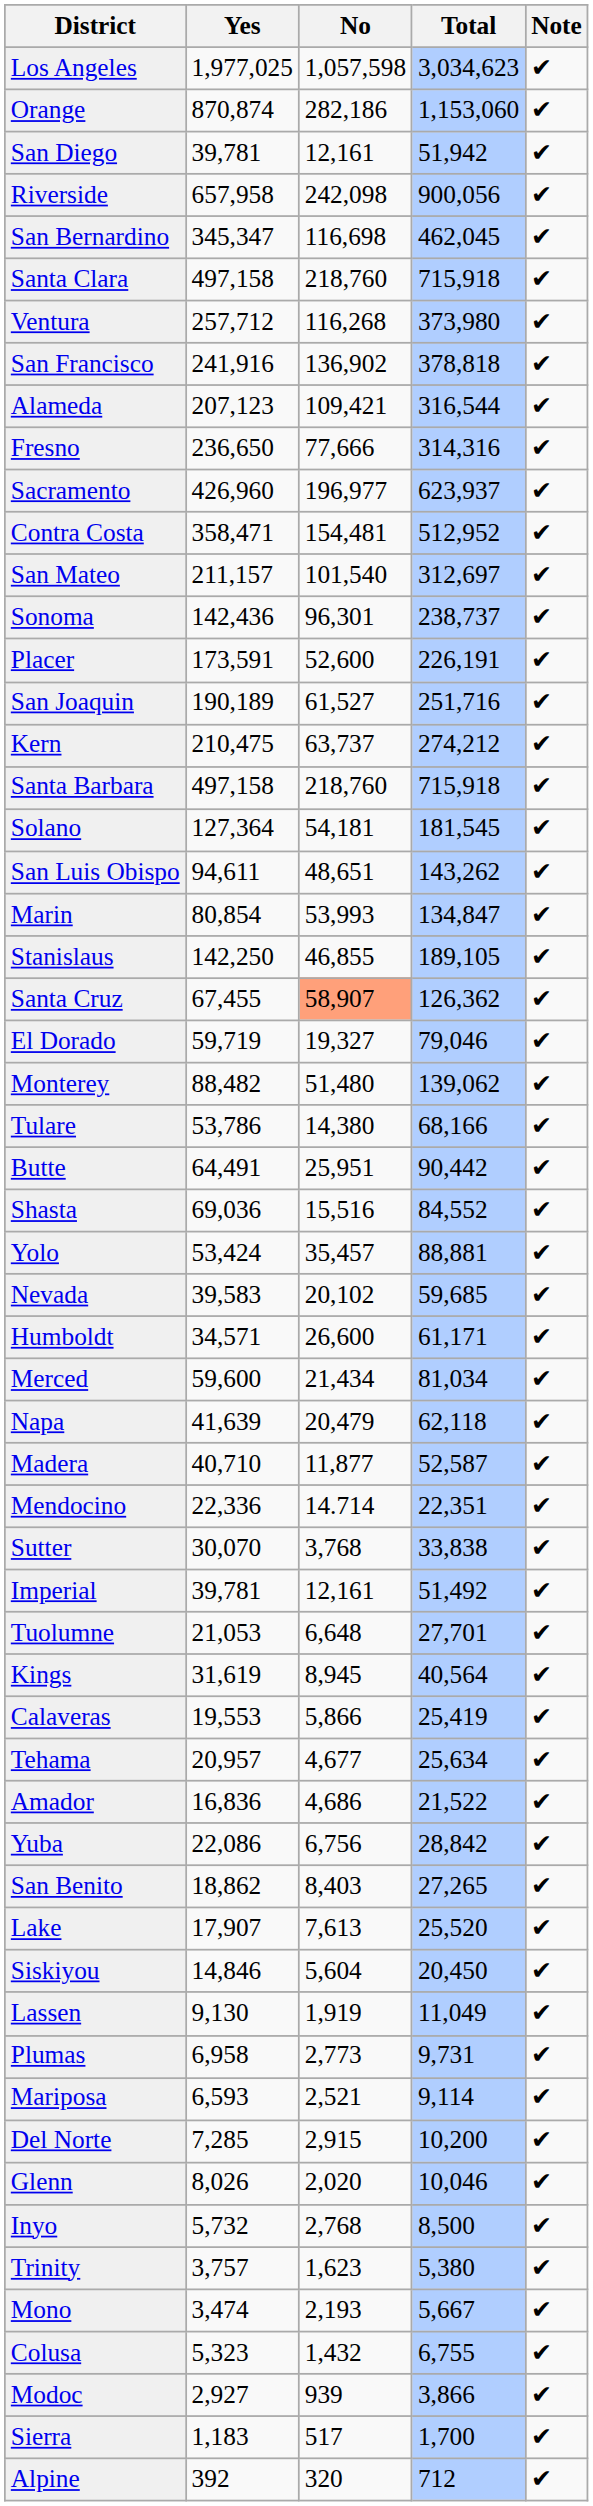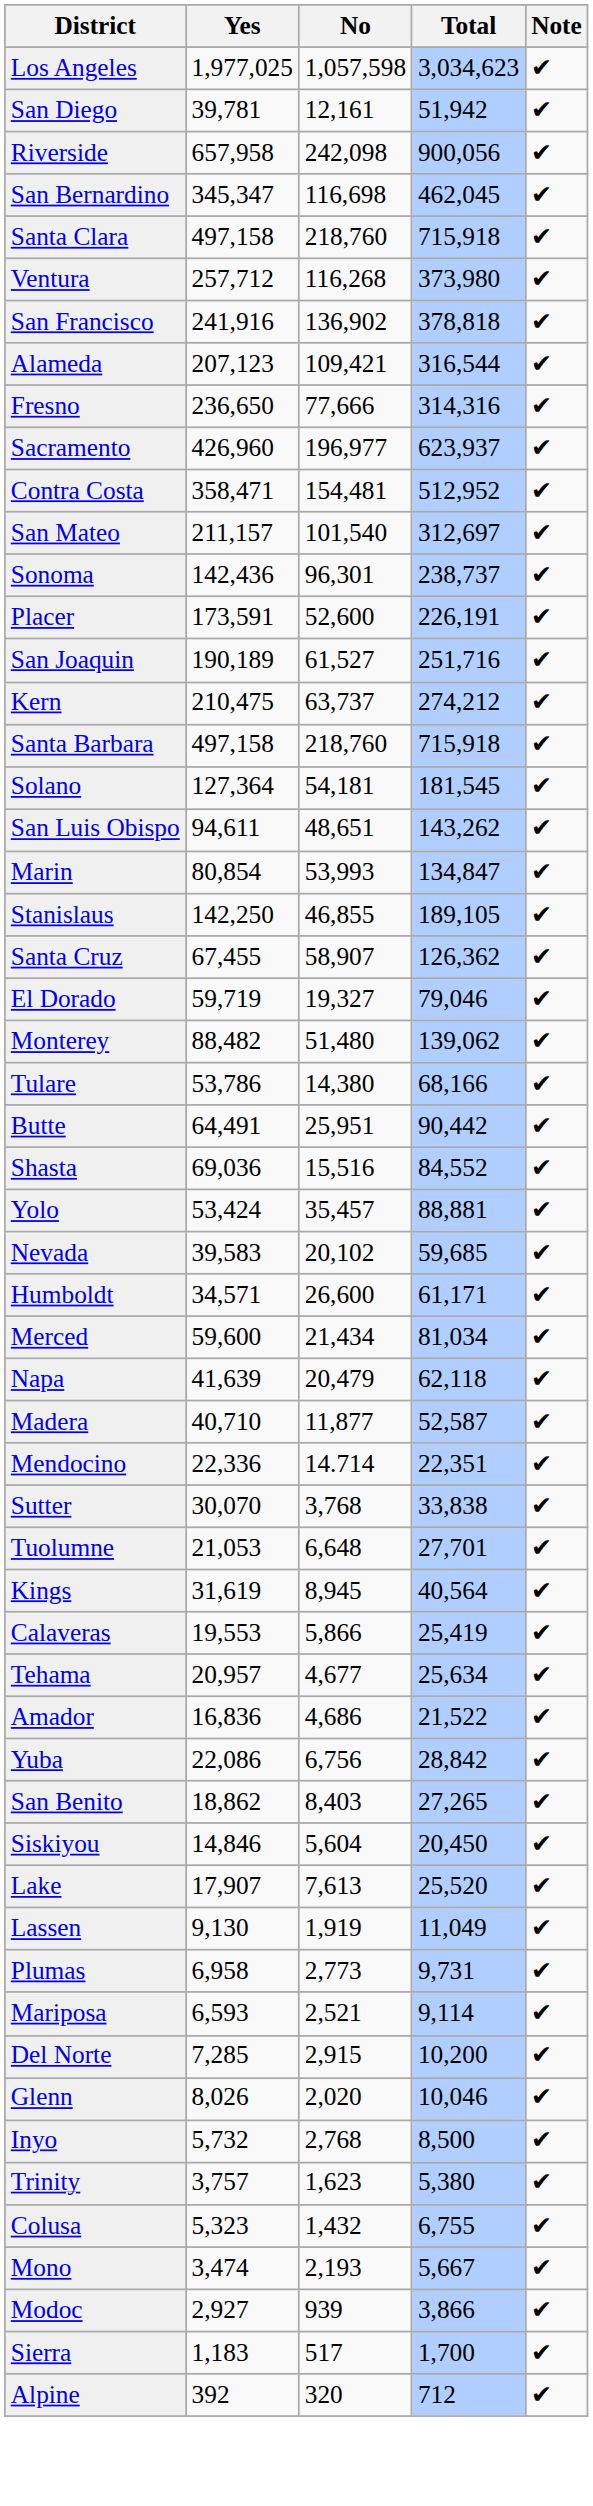- row: Orange | 870,874 | 282,186 | 1,153,060 | ✔
Santa Cruz | No: lightsalmon background -> no background
- row: Imperial | 39,781 | 12,161 | 51,492 | ✔
rows swapped: Siskiyou <-> Lake
rows swapped: Colusa <-> Mono
